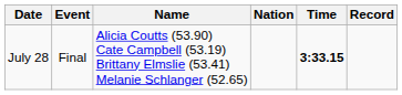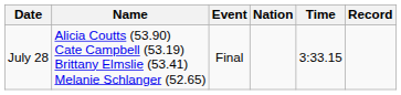columns swapped: Event <-> Name
July 28 | Time: bold -> normal
